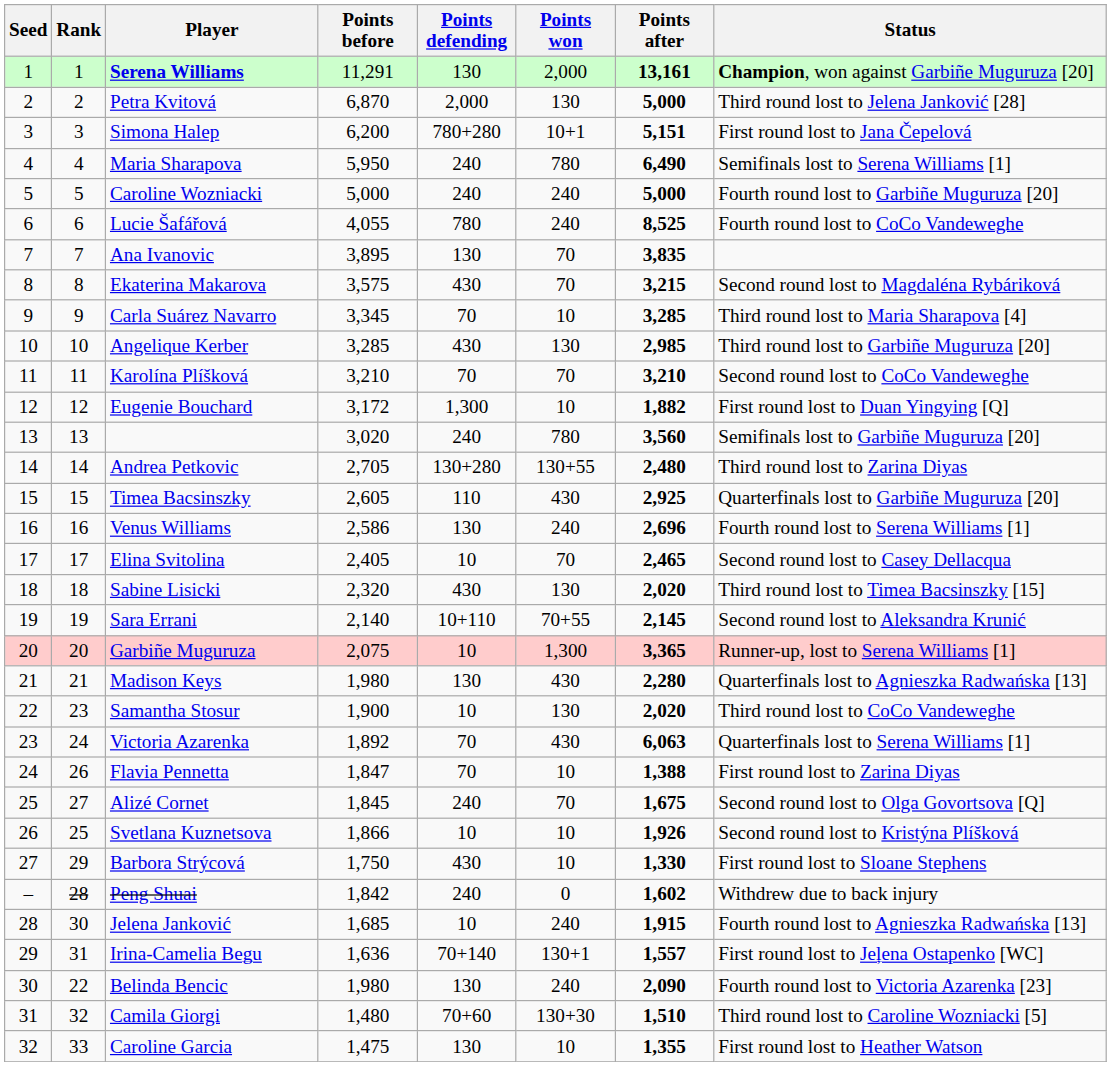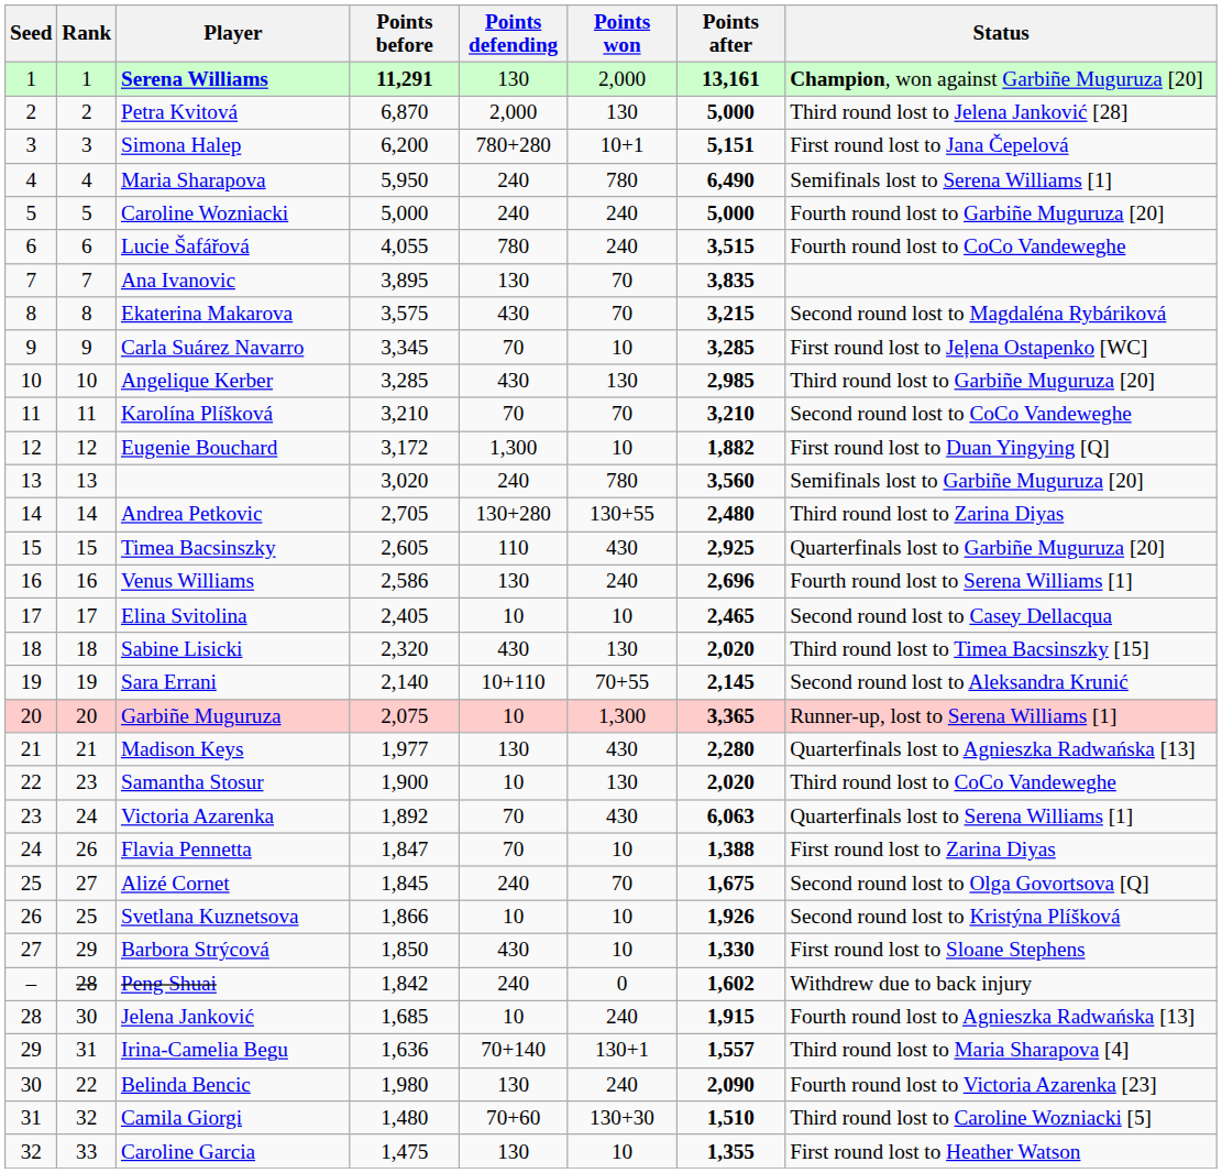Serena Williams | Points before: normal -> bold
Lucie Šafářová | Points after: 8,525 -> 3,515
Carla Suárez Navarro | Status: Third round lost to Maria Sharapova [4] -> First round lost to Jeļena Ostapenko [WC]
Elina Svitolina | Points won: 70 -> 10
Madison Keys | Points before: 1,980 -> 1,977
Barbora Strýcová | Points before: 1,750 -> 1,850
Irina-Camelia Begu | Status: First round lost to Jeļena Ostapenko [WC] -> Third round lost to Maria Sharapova [4]
